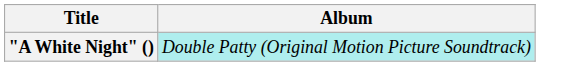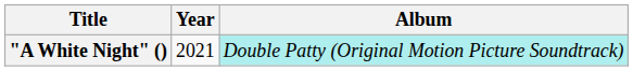+ column: Year | 2021
